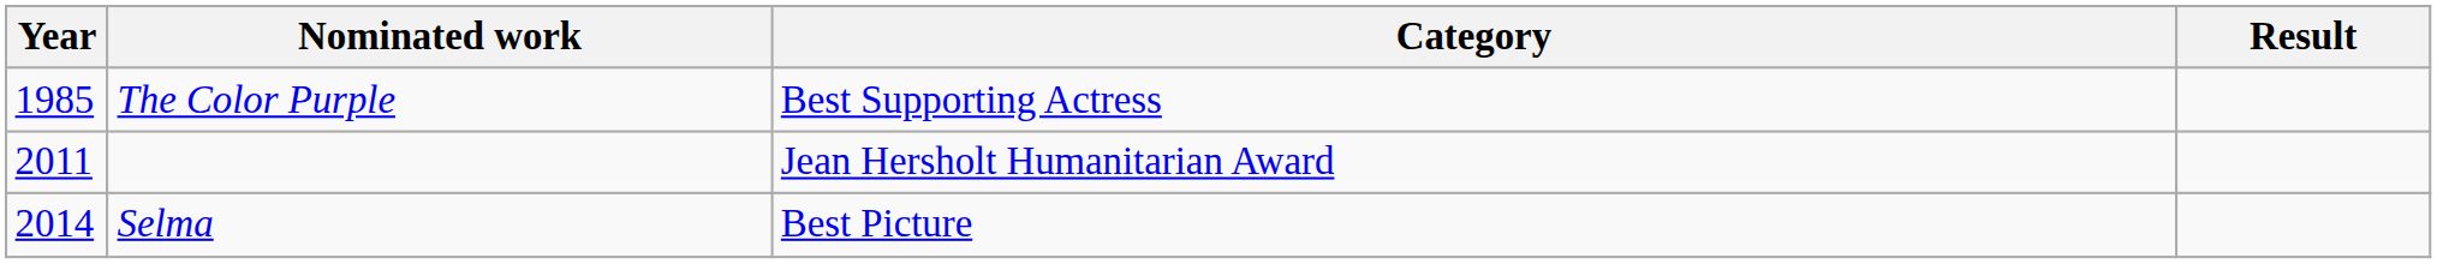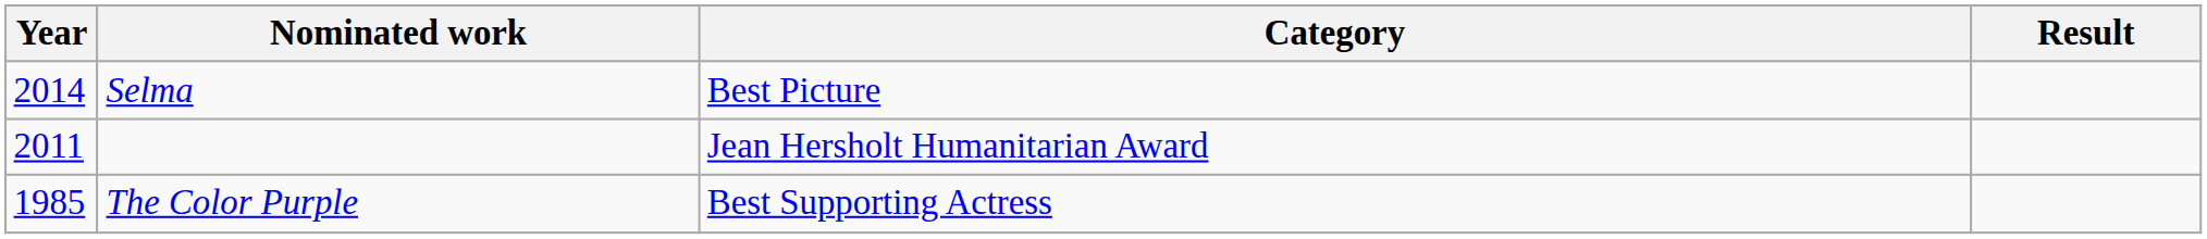rows swapped: The Color Purple <-> Selma
